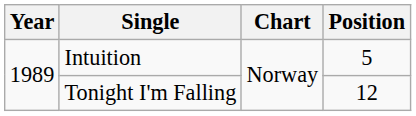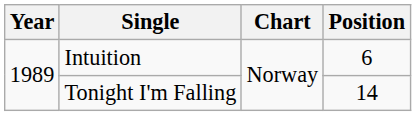Intuition | Position: 5 -> 6
Tonight I'm Falling | Position: 12 -> 14
